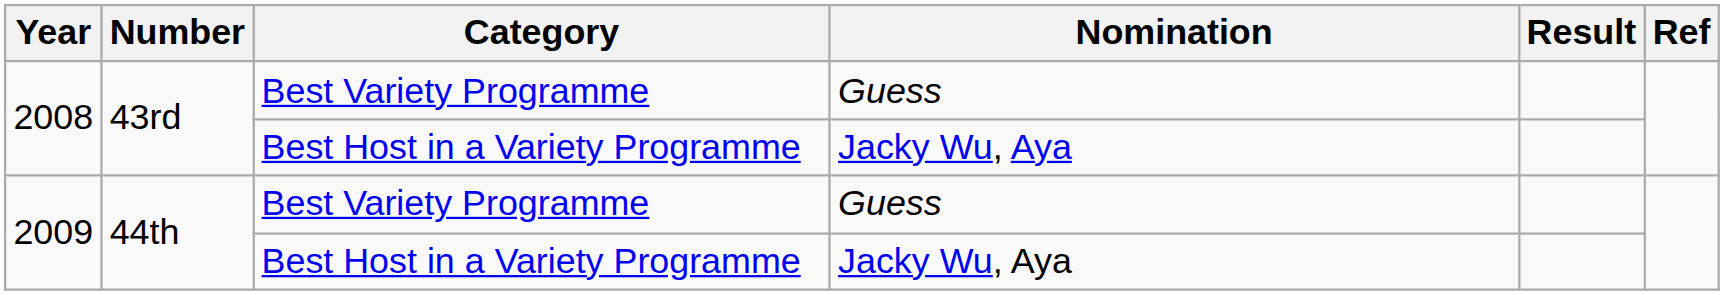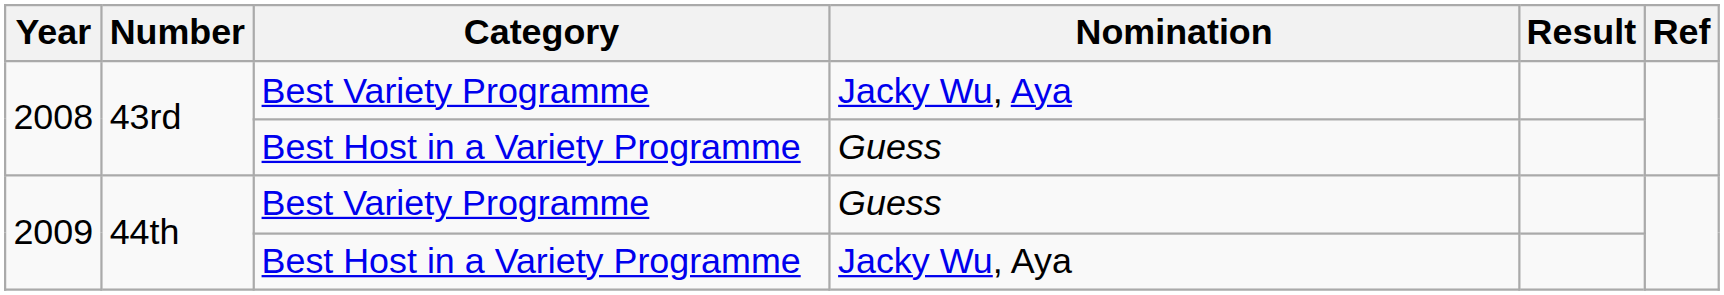2008 / Best Variety Programme | Nomination: Guess -> Jacky Wu, Aya
2008 / Best Host in a Variety Programme | Nomination: Jacky Wu, Aya -> Guess
